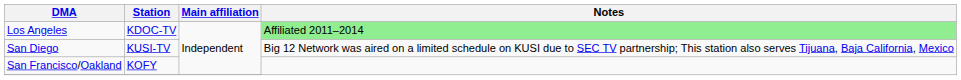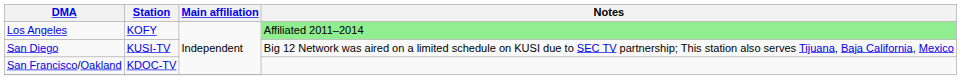Los Angeles | Station: KDOC-TV -> KOFY
San Francisco/Oakland | Station: KOFY -> KDOC-TV
